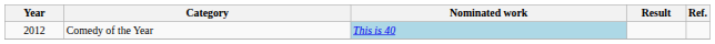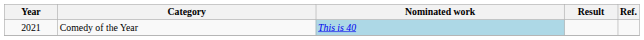Comedy of the Year | Year: 2012 -> 2021
